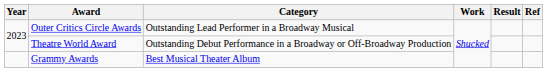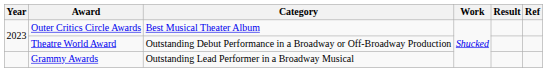Outer Critics Circle Awards | Category: Outstanding Lead Performer in a Broadway Musical -> Best Musical Theater Album
Grammy Awards | Category: Best Musical Theater Album -> Outstanding Lead Performer in a Broadway Musical
